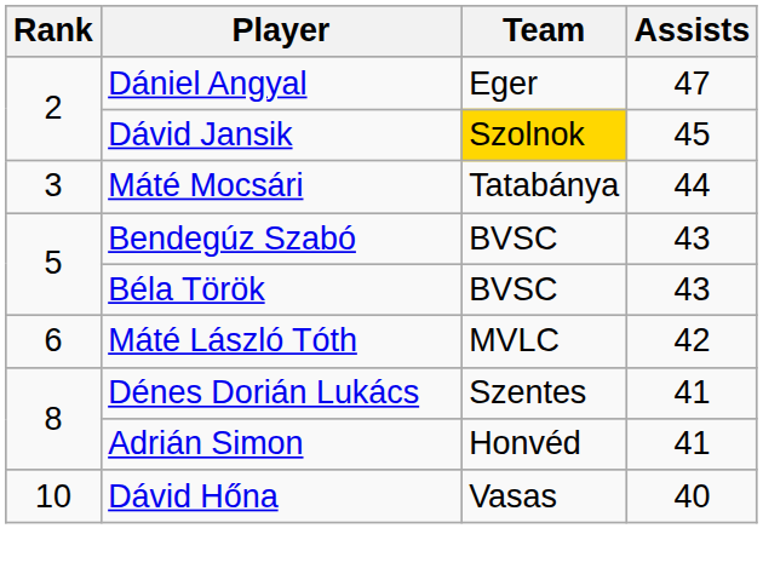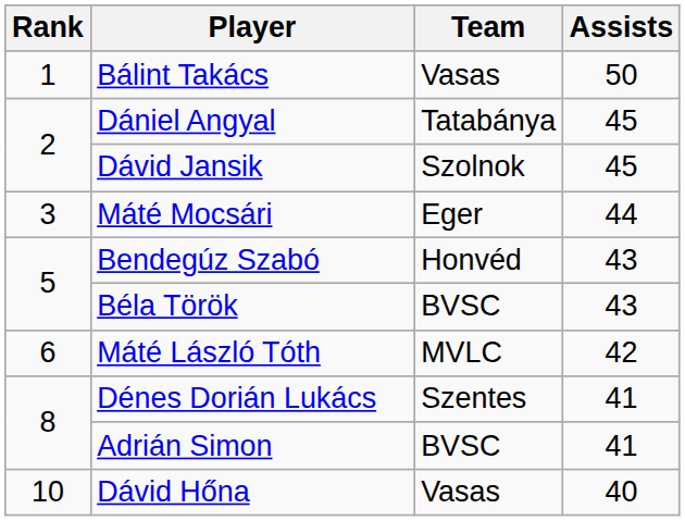+ row: 1 | Bálint Takács | Vasas | 50
Dániel Angyal | Team: Eger -> Tatabánya
Dániel Angyal | Assists: 47 -> 45
Dávid Jansik | Team: gold background -> no background
Máté Mocsári | Team: Tatabánya -> Eger
Bendegúz Szabó | Team: BVSC -> Honvéd
Adrián Simon | Team: Honvéd -> BVSC
